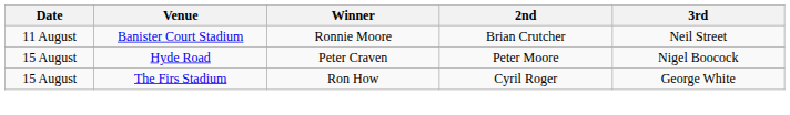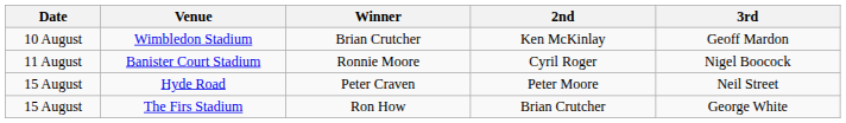+ row: 10 August | Wimbledon Stadium | Brian Crutcher | Ken McKinlay | Geoff Mardon
Banister Court Stadium | 2nd: Brian Crutcher -> Cyril Roger
Banister Court Stadium | 3rd: Neil Street -> Nigel Boocock
Hyde Road | 3rd: Nigel Boocock -> Neil Street
The Firs Stadium | 2nd: Cyril Roger -> Brian Crutcher
